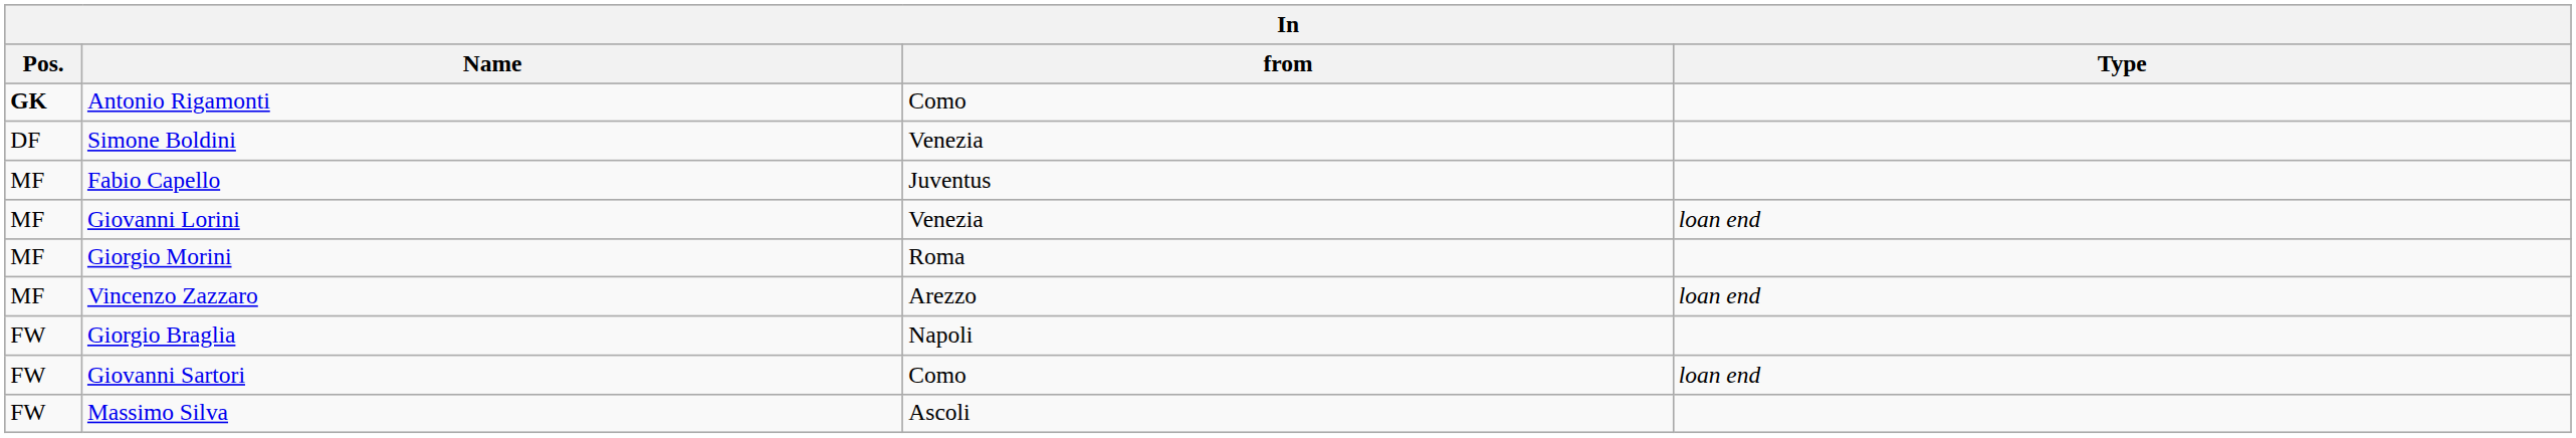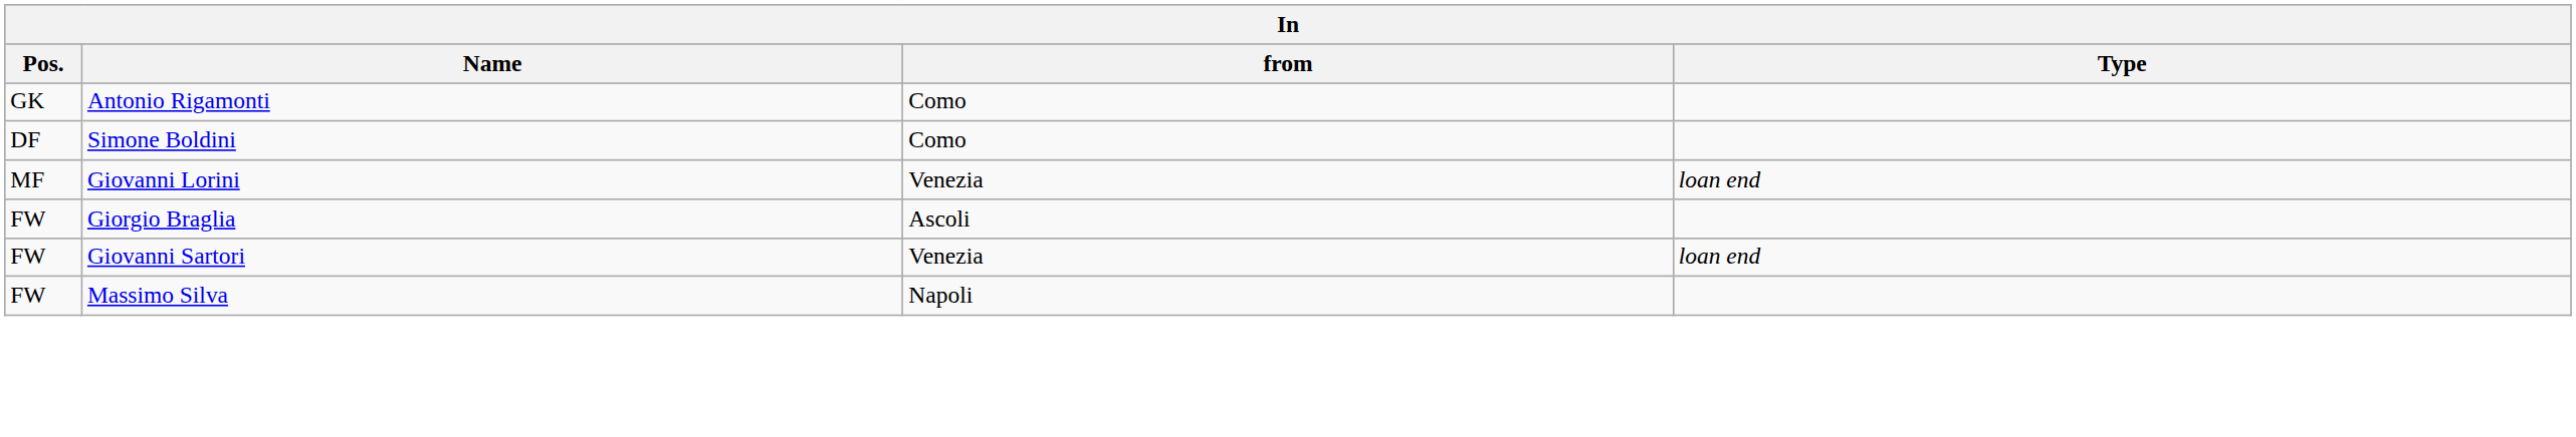Antonio Rigamonti | Pos.: bold -> normal
Simone Boldini | from: Venezia -> Como
- row: MF | Fabio Capello | Juventus
- row: MF | Giorgio Morini | Roma
- row: MF | Vincenzo Zazzaro | Arezzo | loan end
Giorgio Braglia | from: Napoli -> Ascoli
Giovanni Sartori | from: Como -> Venezia
Massimo Silva | from: Ascoli -> Napoli
